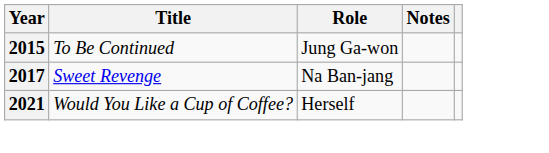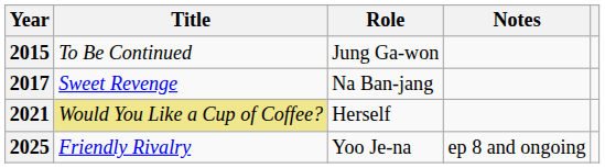2021 | Title: no background -> khaki background
+ row: 2025 | Friendly Rivalry | Yoo Je-na | ep 8 and ongoing
